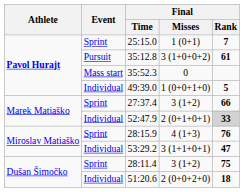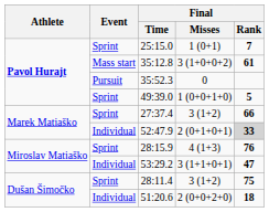35:12.8 | Event: Pursuit -> Mass start
35:52.3 | Event: Mass start -> Pursuit
49:39.0 | Event: Individual -> Sprint
